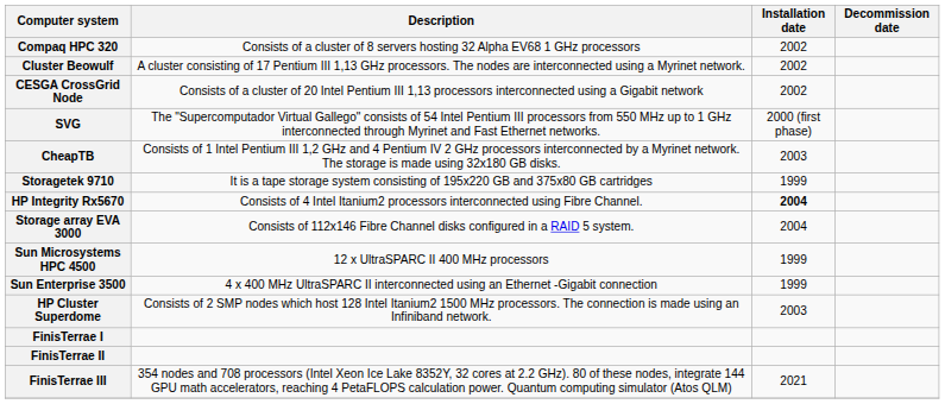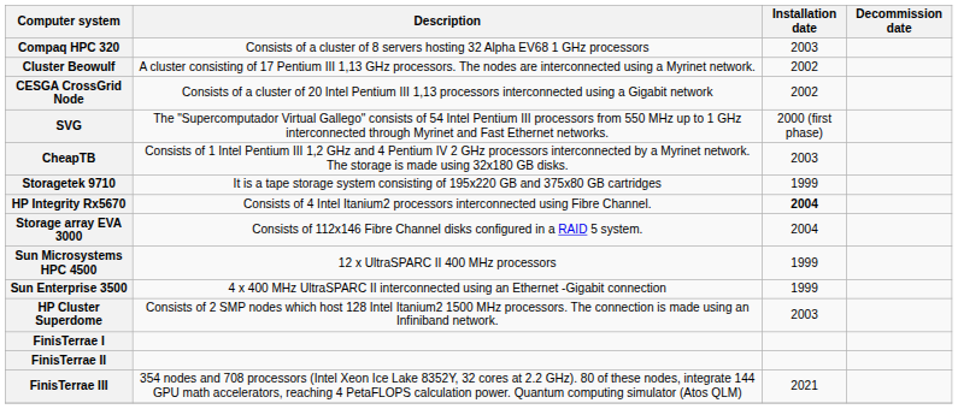Compaq HPC 320 | Installation date: 2002 -> 2003
